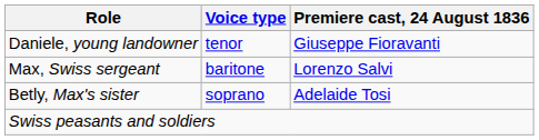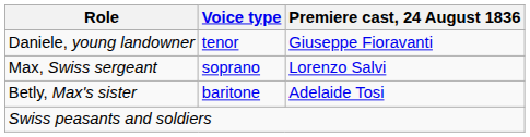Max, Swiss sergeant | Voice type: baritone -> soprano
Betly, Max's sister | Voice type: soprano -> baritone
